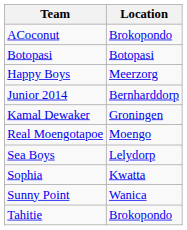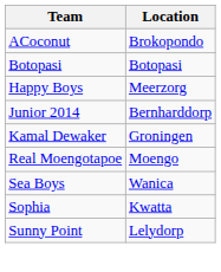Sea Boys | Location: Lelydorp -> Wanica
Sunny Point | Location: Wanica -> Lelydorp
- row: Tahitie | Brokopondo
